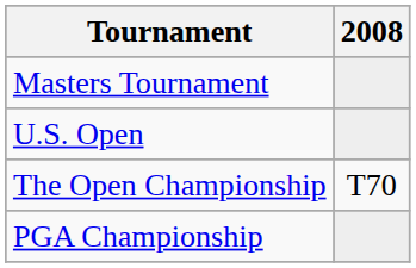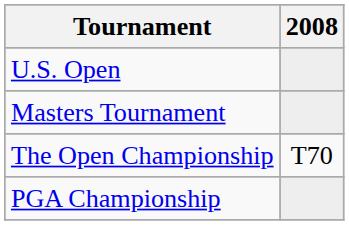rows swapped: Masters Tournament <-> U.S. Open
